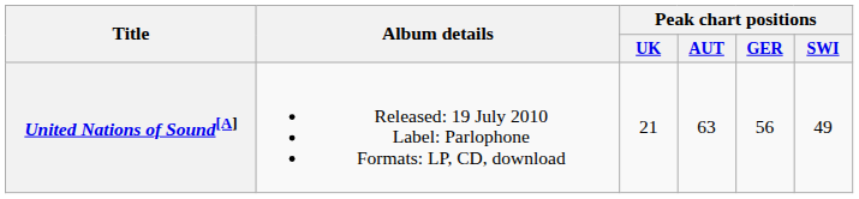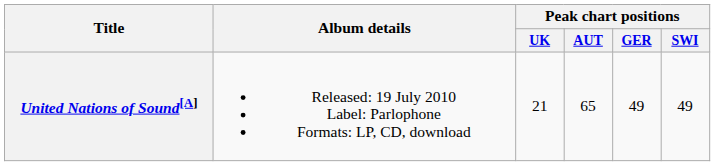United Nations of Sound[A] | Peak chart positions / AUT: 63 -> 65
United Nations of Sound[A] | Peak chart positions / GER: 56 -> 49
